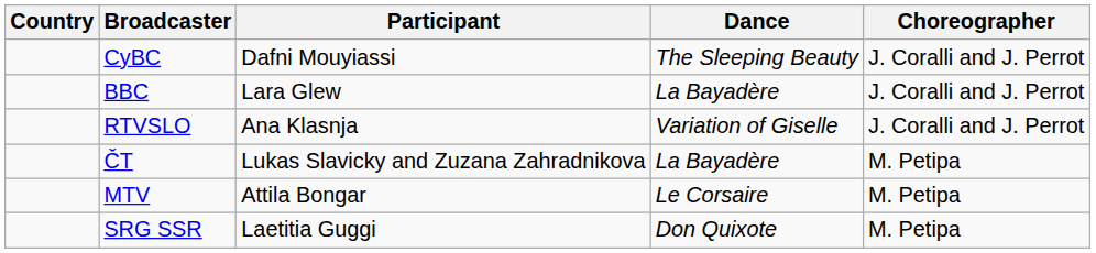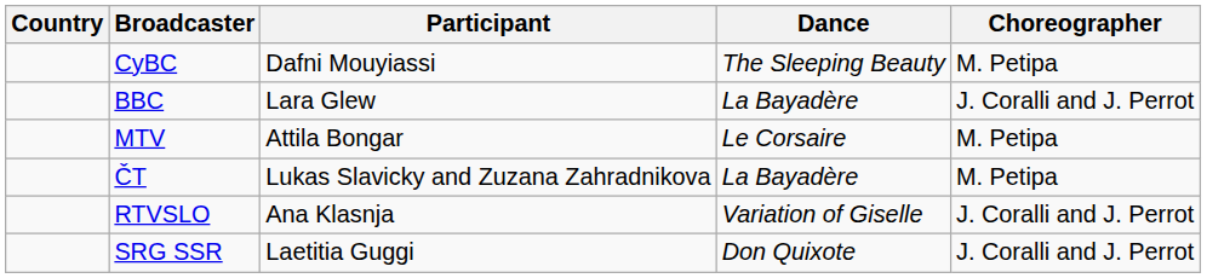CyBC | Choreographer: J. Coralli and J. Perrot -> M. Petipa
rows swapped: MTV <-> RTVSLO
SRG SSR | Choreographer: M. Petipa -> J. Coralli and J. Perrot
